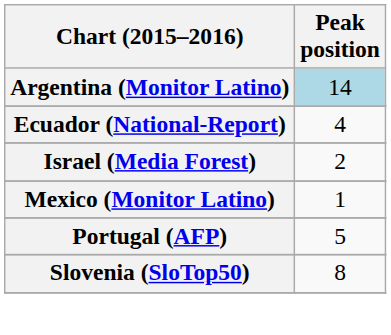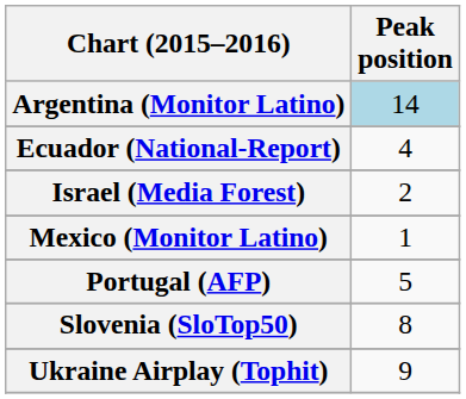+ row: Ukraine Airplay (Tophit) | 9
